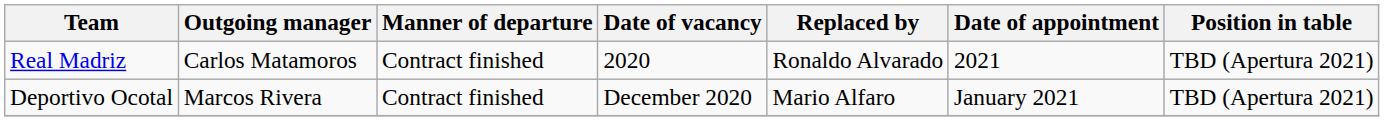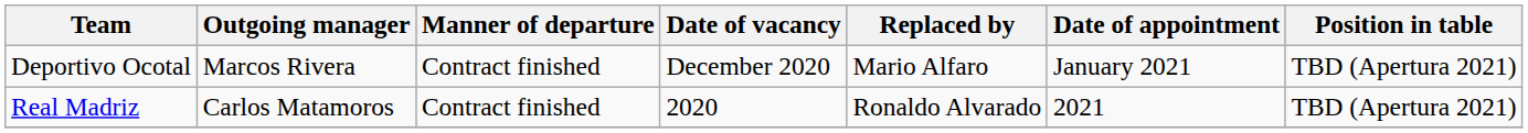rows swapped: Real Madriz <-> Deportivo Ocotal
